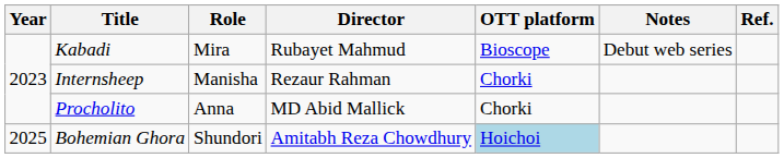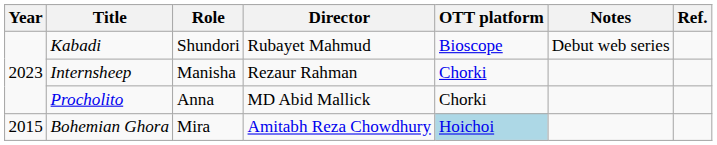Kabadi | Role: Mira -> Shundori
Bohemian Ghora | Year: 2025 -> 2015
Bohemian Ghora | Role: Shundori -> Mira
